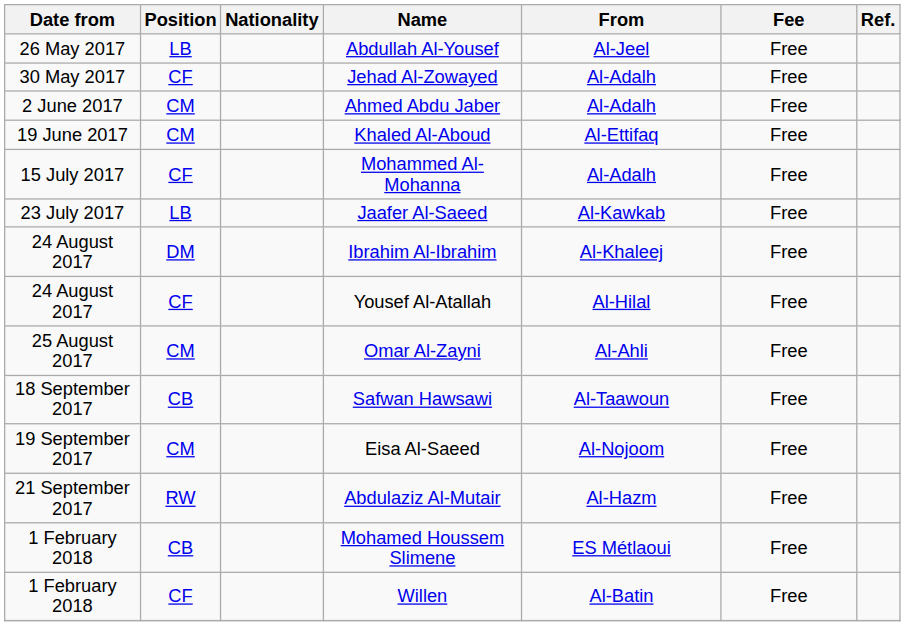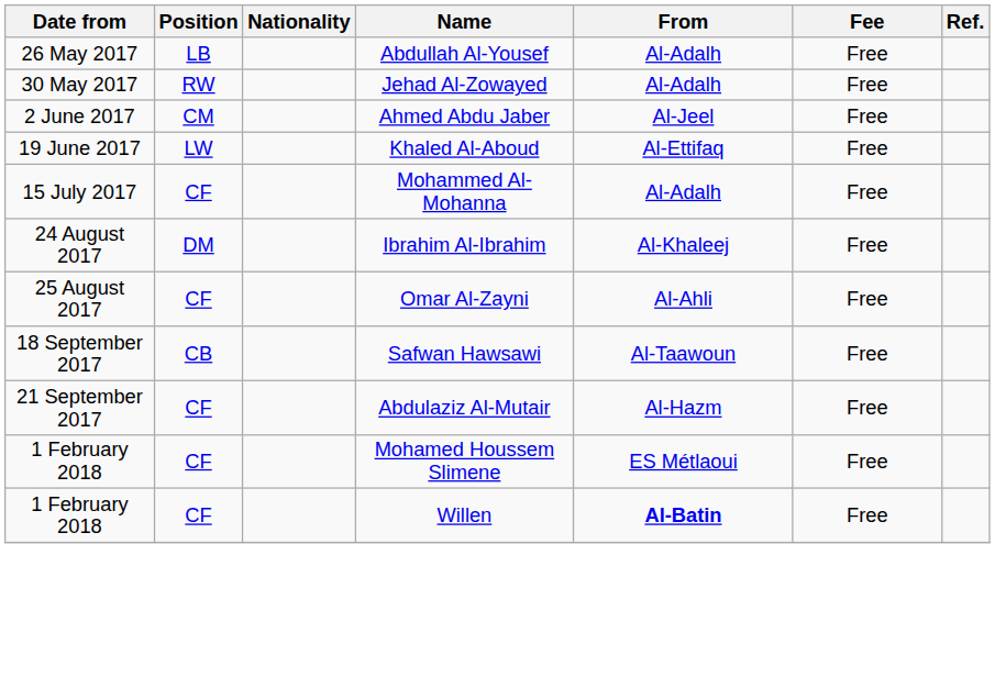Abdullah Al-Yousef | From: Al-Jeel -> Al-Adalh
Jehad Al-Zowayed | Position: CF -> RW
Ahmed Abdu Jaber | From: Al-Adalh -> Al-Jeel
Khaled Al-Aboud | Position: CM -> LW
- row: 23 July 2017 | LB | Jaafer Al-Saeed | Al-Kawkab | Free
- row: 24 August 2017 | CF | Yousef Al-Atallah | Al-Hilal | Free
Omar Al-Zayni | Position: CM -> CF
- row: 19 September 2017 | CM | Eisa Al-Saeed | Al-Nojoom | Free
Abdulaziz Al-Mutair | Position: RW -> CF
Mohamed Houssem Slimene | Position: CB -> CF
Willen | From: normal -> bold
